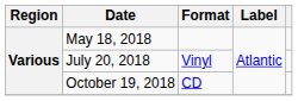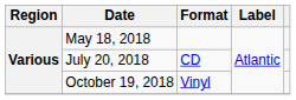July 20, 2018 | Format: Vinyl -> CD
October 19, 2018 | Format: CD -> Vinyl
